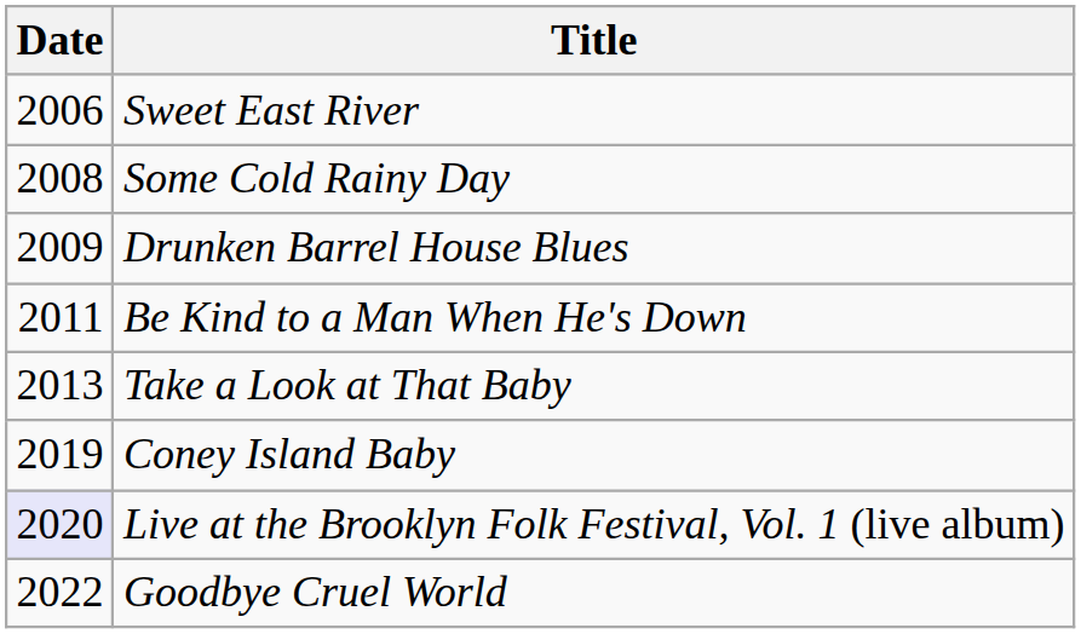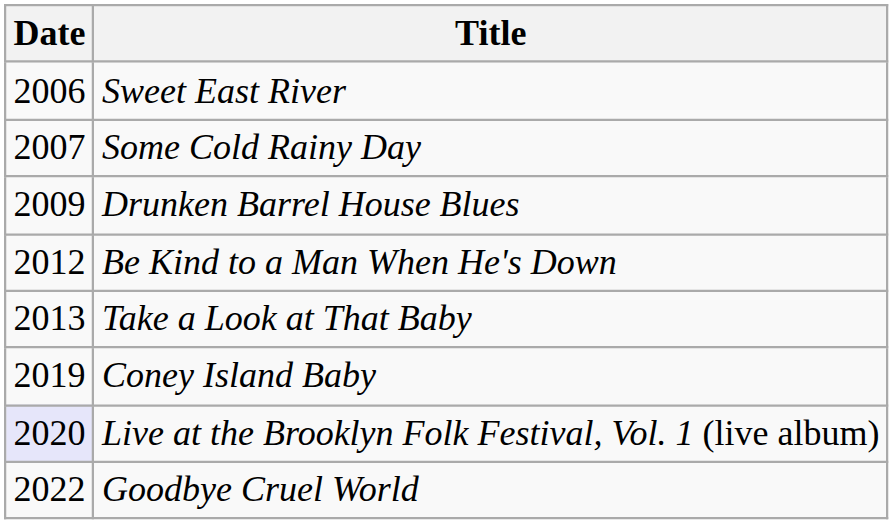Some Cold Rainy Day | Date: 2008 -> 2007
Be Kind to a Man When He's Down | Date: 2011 -> 2012
